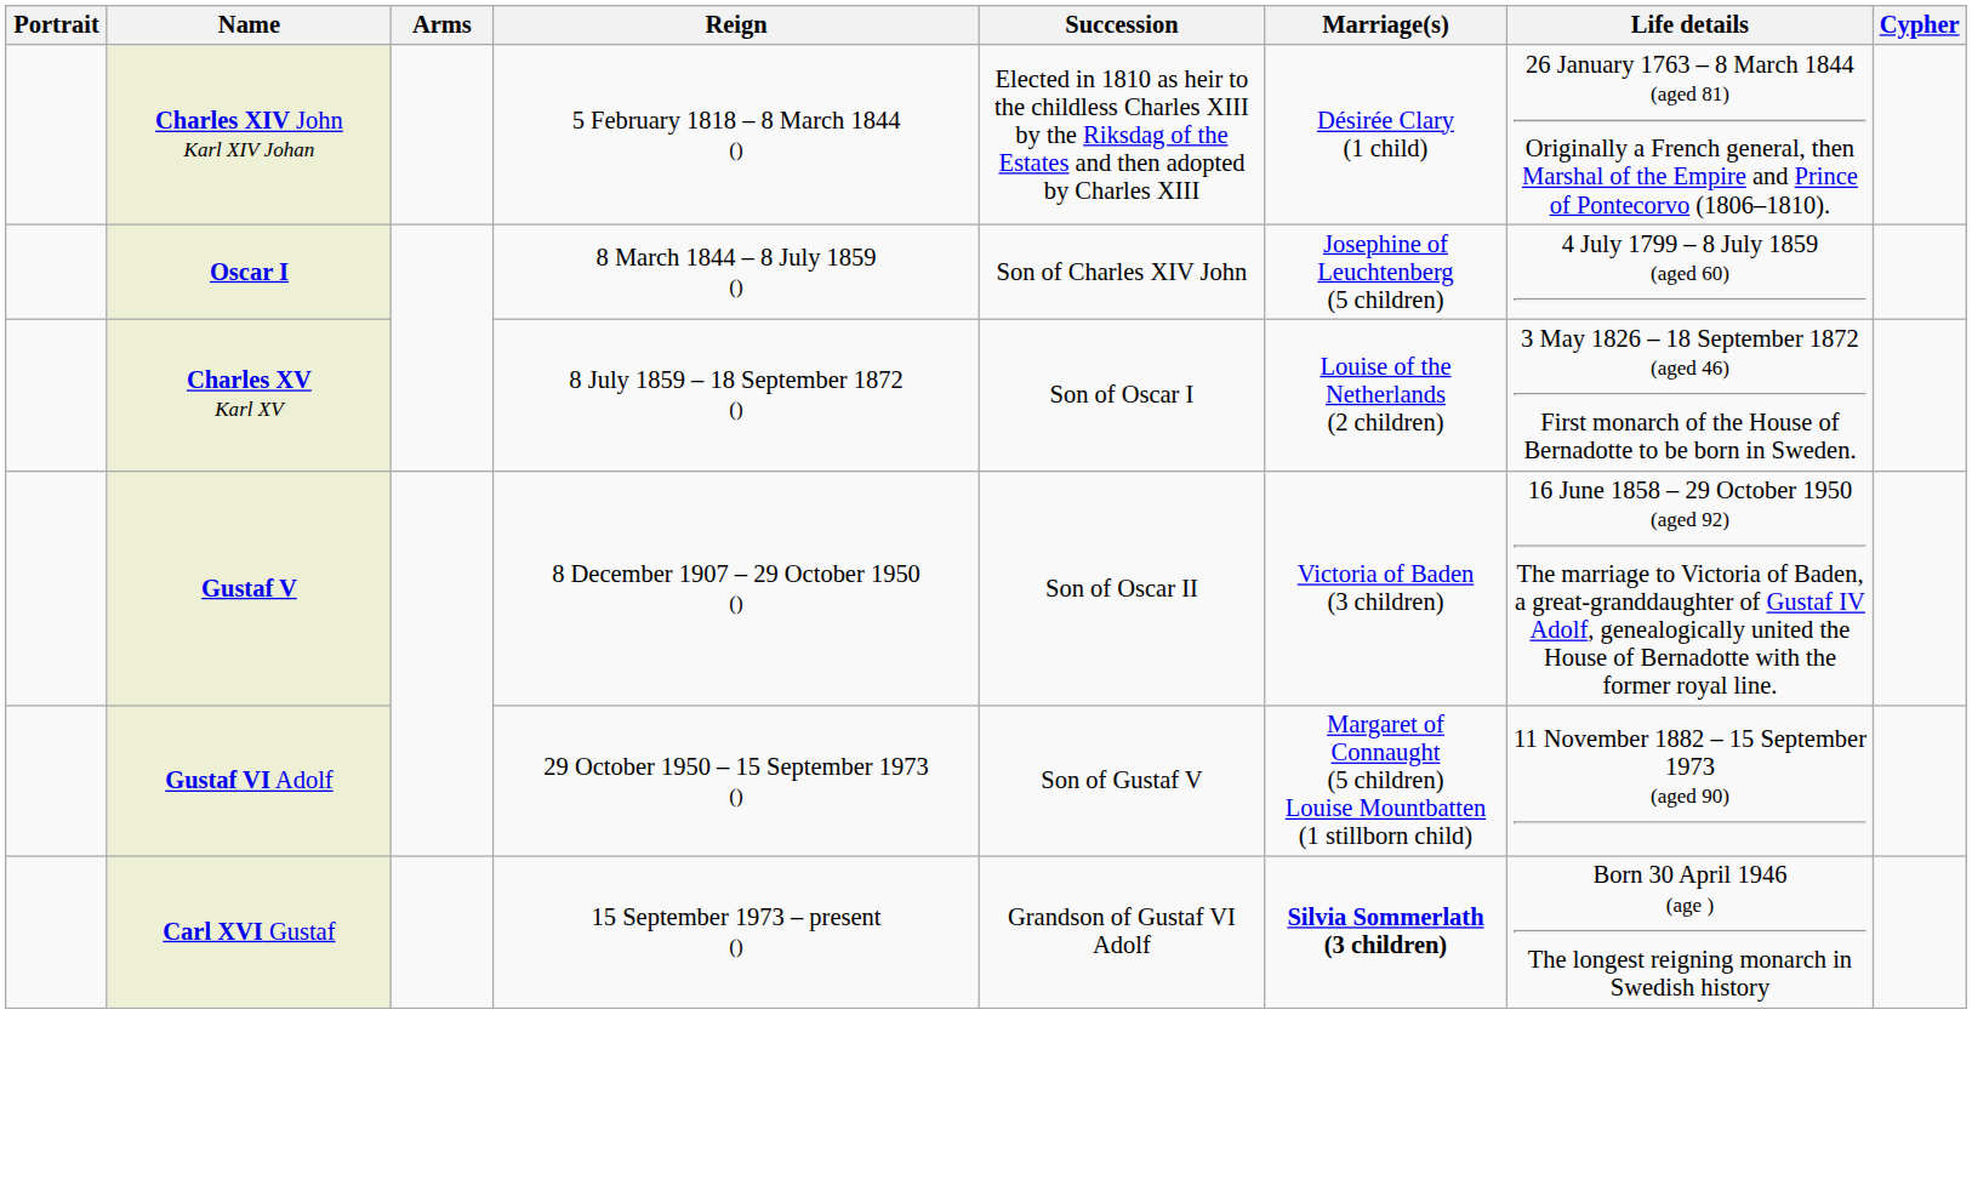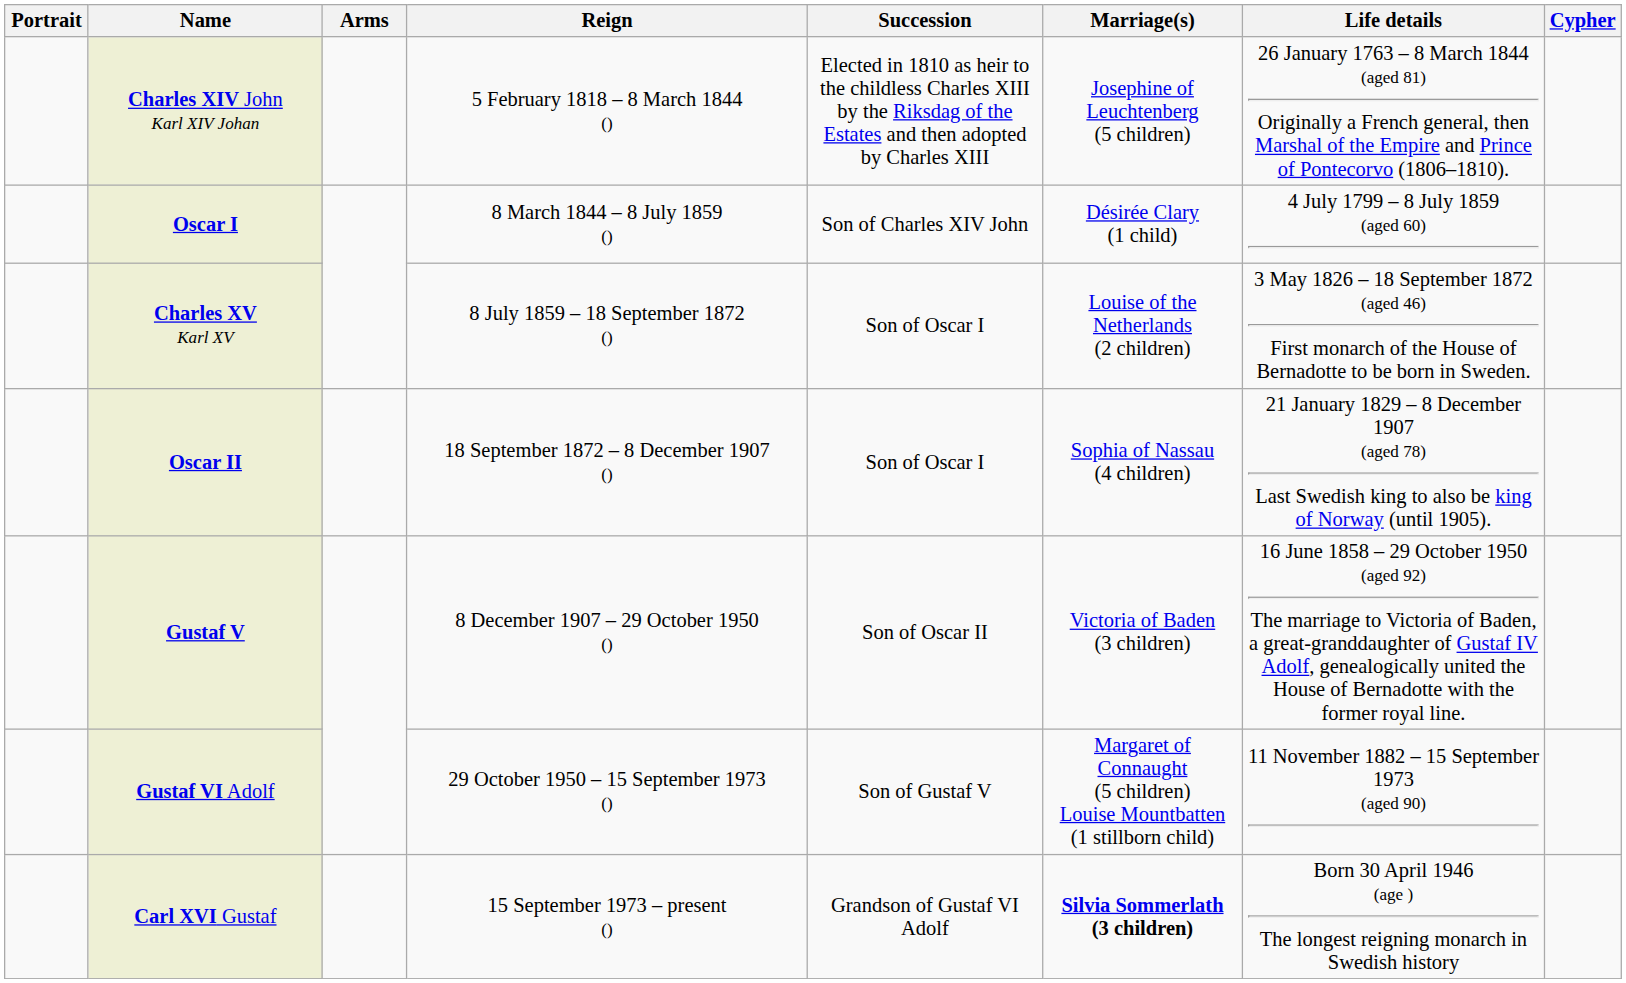Charles XIV John Karl XIV Johan | Marriage(s): Désirée Clary (1 child) -> Josephine of Leuchtenberg (5 children)
Oscar I | Marriage(s): Josephine of Leuchtenberg (5 children) -> Désirée Clary (1 child)
+ row: Oscar II | 18 September 1872 – 8 December 1907 () | Son of Oscar I | Sophia of Nassau (4 children) | 21 January 1829 – 8 December 1907 (aged 78) Last Swedish king to also be king of Norway (until 1905).
